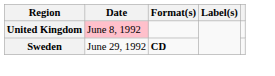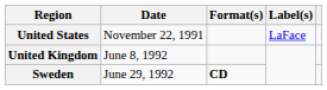+ row: United States | November 22, 1991 | LaFace
United Kingdom | Date: pink background -> no background
